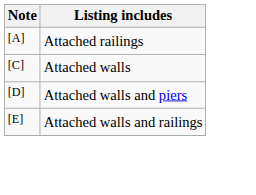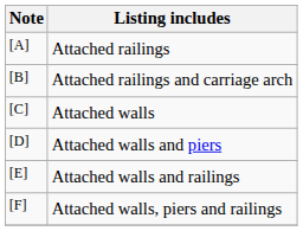+ row: [B] | Attached railings and carriage arch
+ row: [F] | Attached walls, piers and railings
